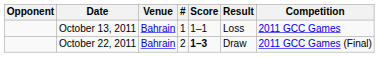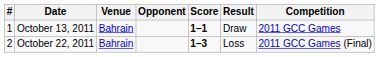columns swapped: # <-> Opponent
October 13, 2011 | Score: normal -> bold
October 13, 2011 | Result: Loss -> Draw
October 22, 2011 | Result: Draw -> Loss
